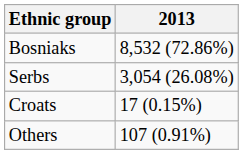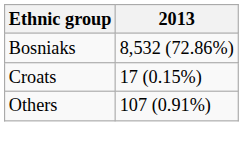- row: Serbs | 3,054 (26.08%)
